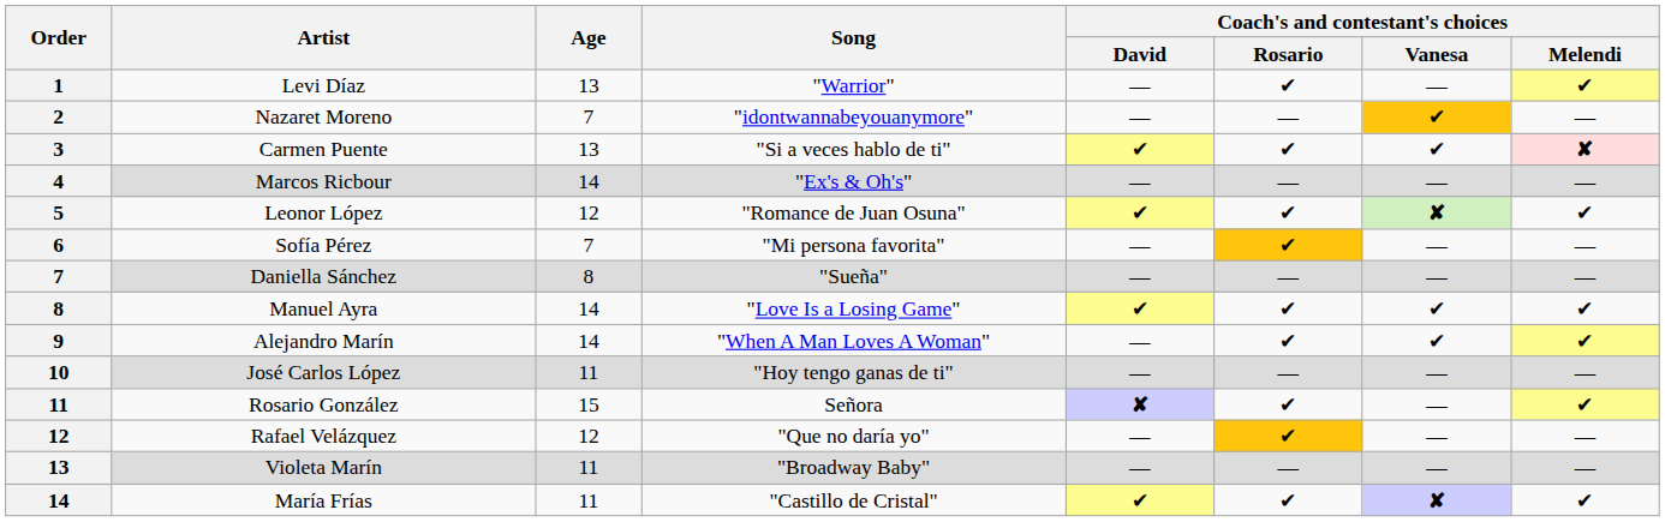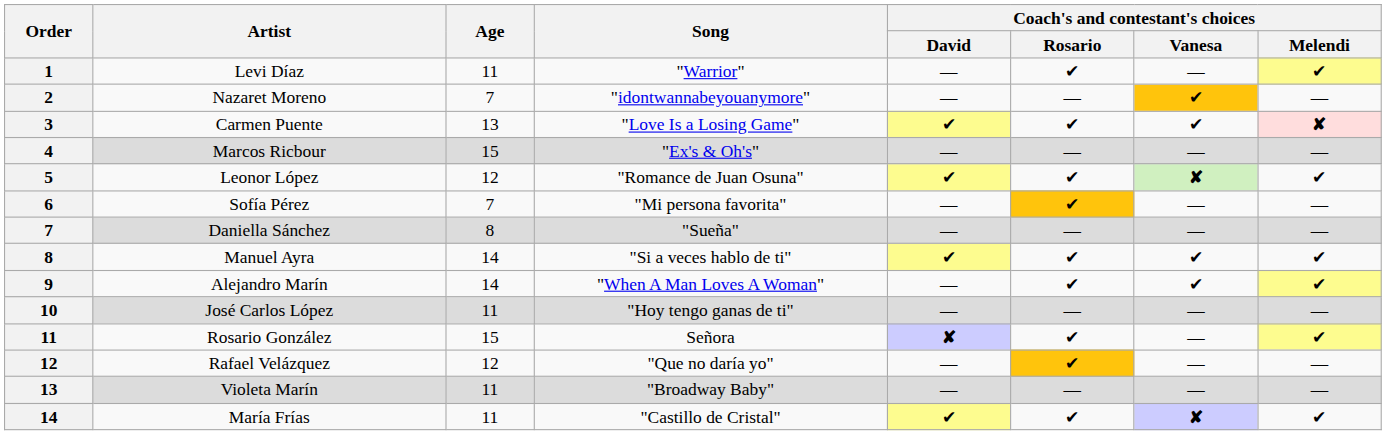Levi Díaz | Age: 13 -> 11
Carmen Puente | Song: "Si a veces hablo de ti" -> "Love Is a Losing Game"
Marcos Ricbour | Age: 14 -> 15
Manuel Ayra | Song: "Love Is a Losing Game" -> "Si a veces hablo de ti"
